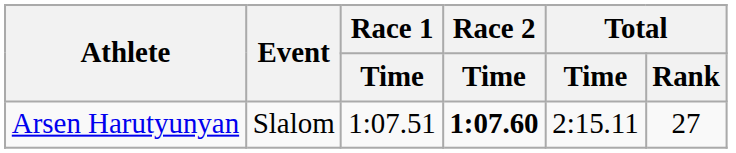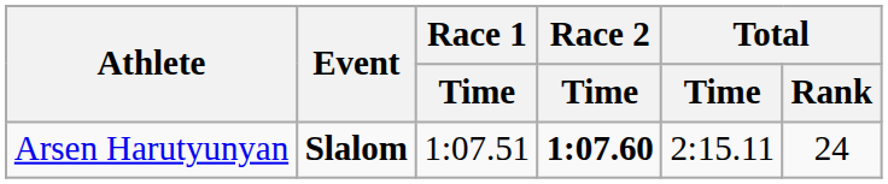Arsen Harutyunyan | Event: normal -> bold
Arsen Harutyunyan | Total / Rank: 27 -> 24
